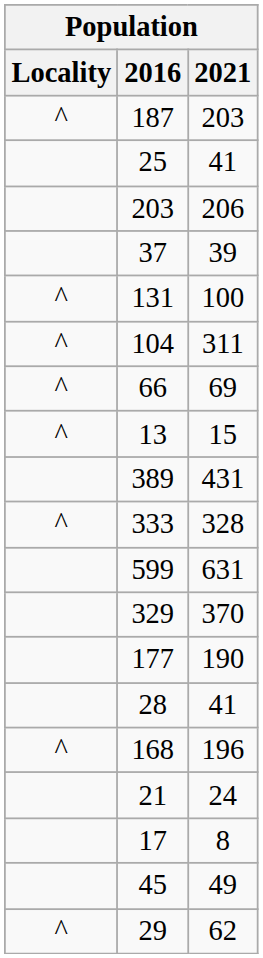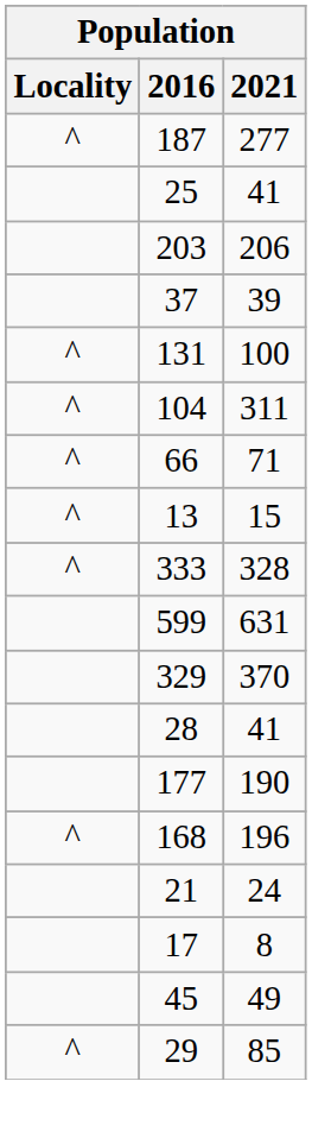187 | 2021: 203 -> 277
66 | 2021: 69 -> 71
- row: 389 | 431
rows swapped: 177 <-> 28
29 | 2021: 62 -> 85
